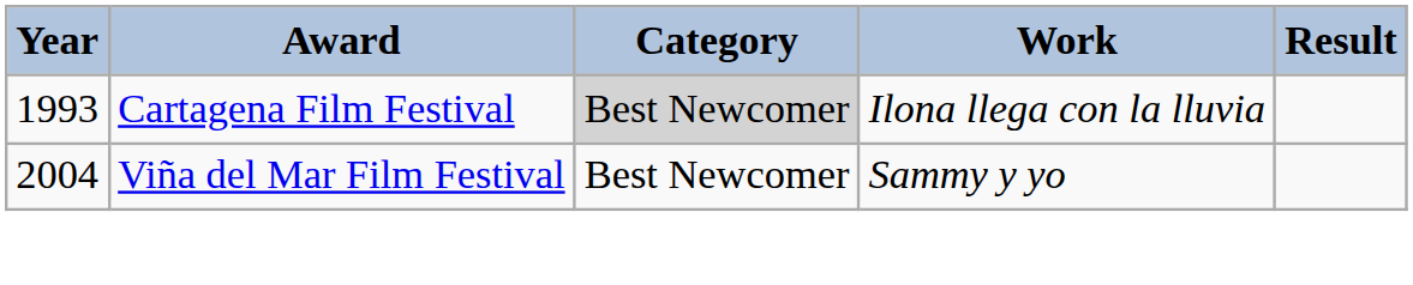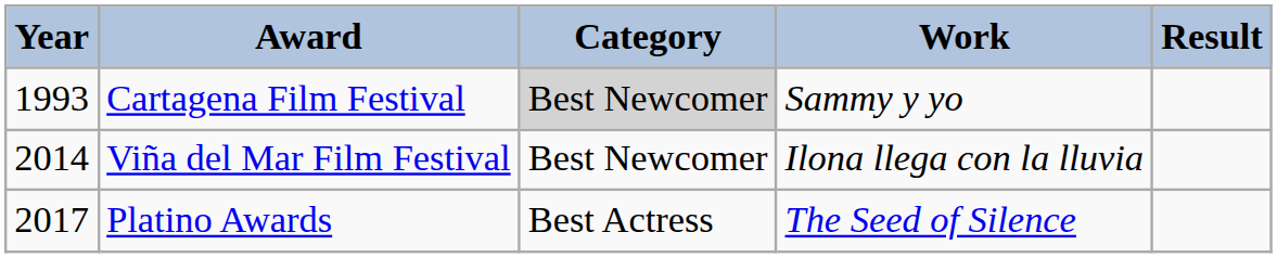Cartagena Film Festival | Work: Ilona llega con la lluvia -> Sammy y yo
Viña del Mar Film Festival | Year: 2004 -> 2014
Viña del Mar Film Festival | Work: Sammy y yo -> Ilona llega con la lluvia
+ row: 2017 | Platino Awards | Best Actress | The Seed of Silence
